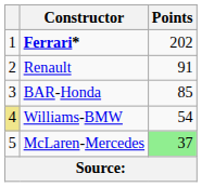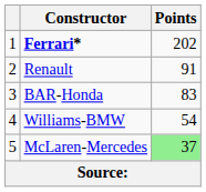BAR-Honda | Points: 85 -> 83
Williams-BMW | column 1: khaki background -> no background
